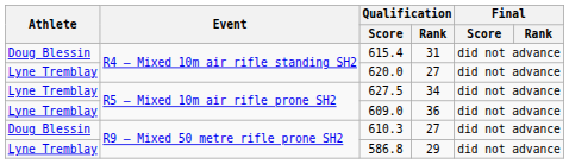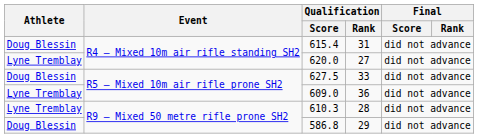627.5 | Athlete: Lyne Tremblay -> Doug Blessin
627.5 | Qualification / Rank: 34 -> 33
610.3 | Athlete: Doug Blessin -> Lyne Tremblay
610.3 | Qualification / Rank: 27 -> 28
586.8 | Athlete: Lyne Tremblay -> Doug Blessin
